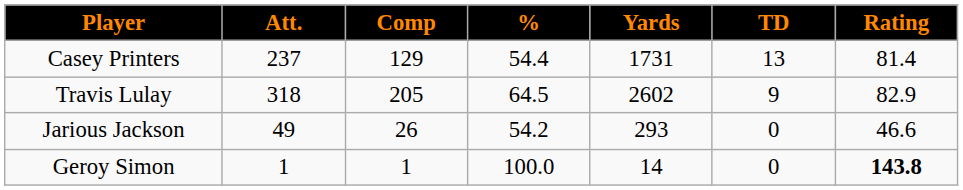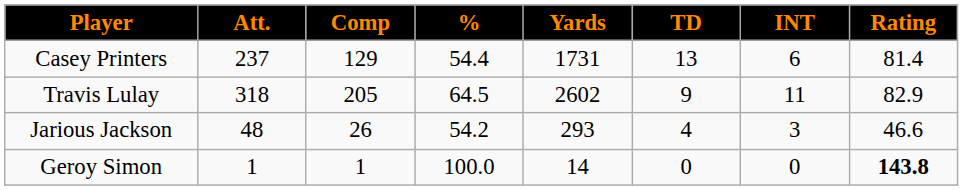+ column: INT | 6 | 11 | 3 | 0
Jarious Jackson | Att.: 49 -> 48
Jarious Jackson | TD: 0 -> 4
